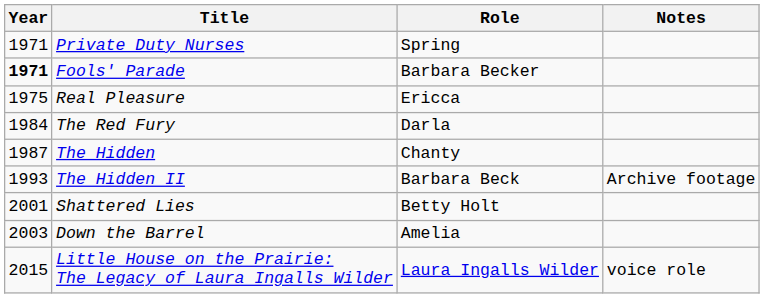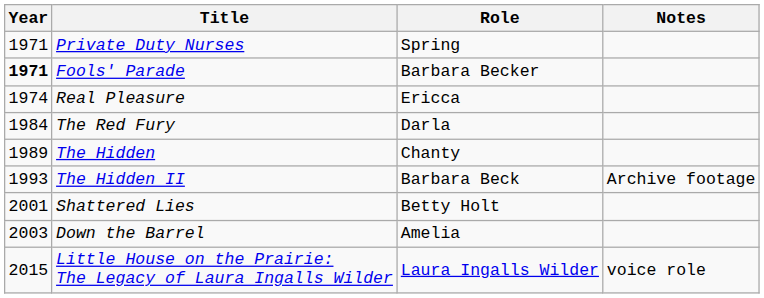Real Pleasure | Year: 1975 -> 1974
The Hidden | Year: 1987 -> 1989
